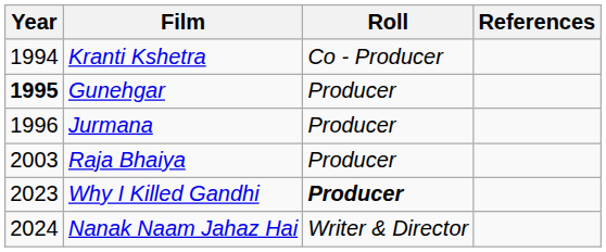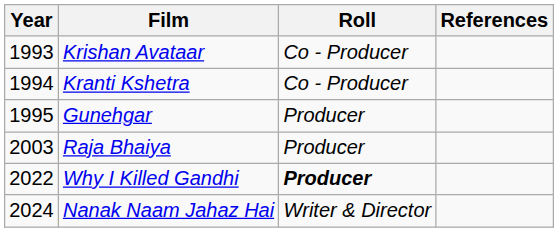+ row: 1993 | Krishan Avataar | Co - Producer
Gunehgar | Year: bold -> normal
- row: 1996 | Jurmana | Producer
Why I Killed Gandhi | Year: 2023 -> 2022
